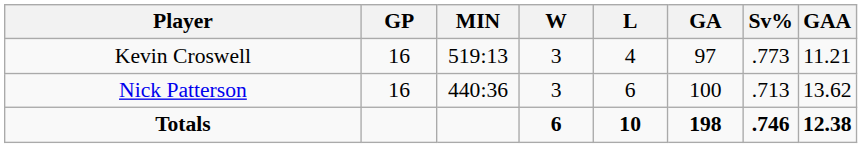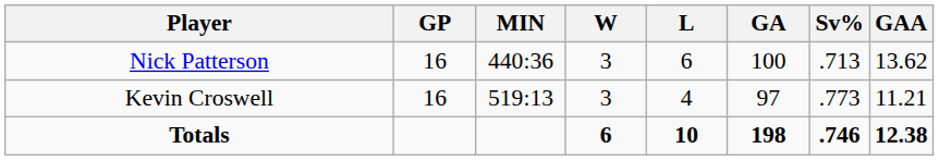rows swapped: Kevin Croswell <-> Nick Patterson
